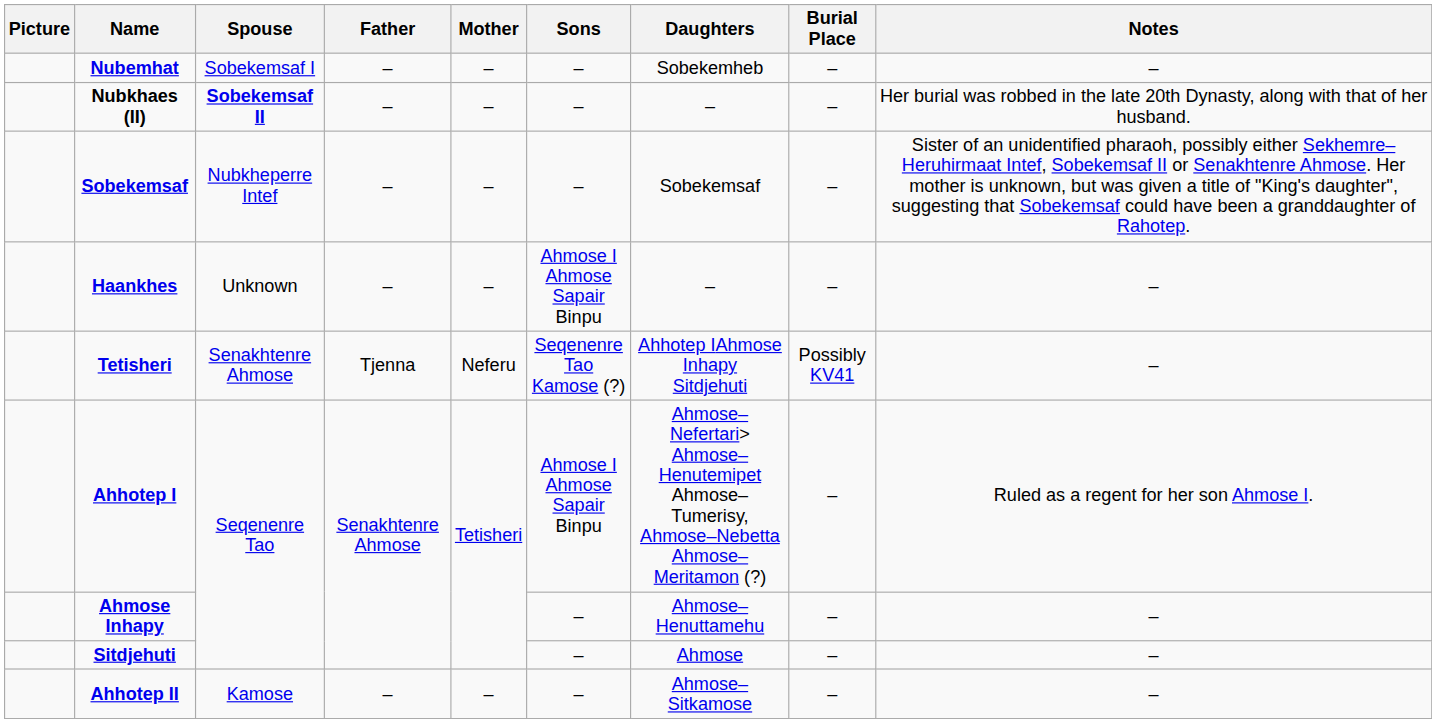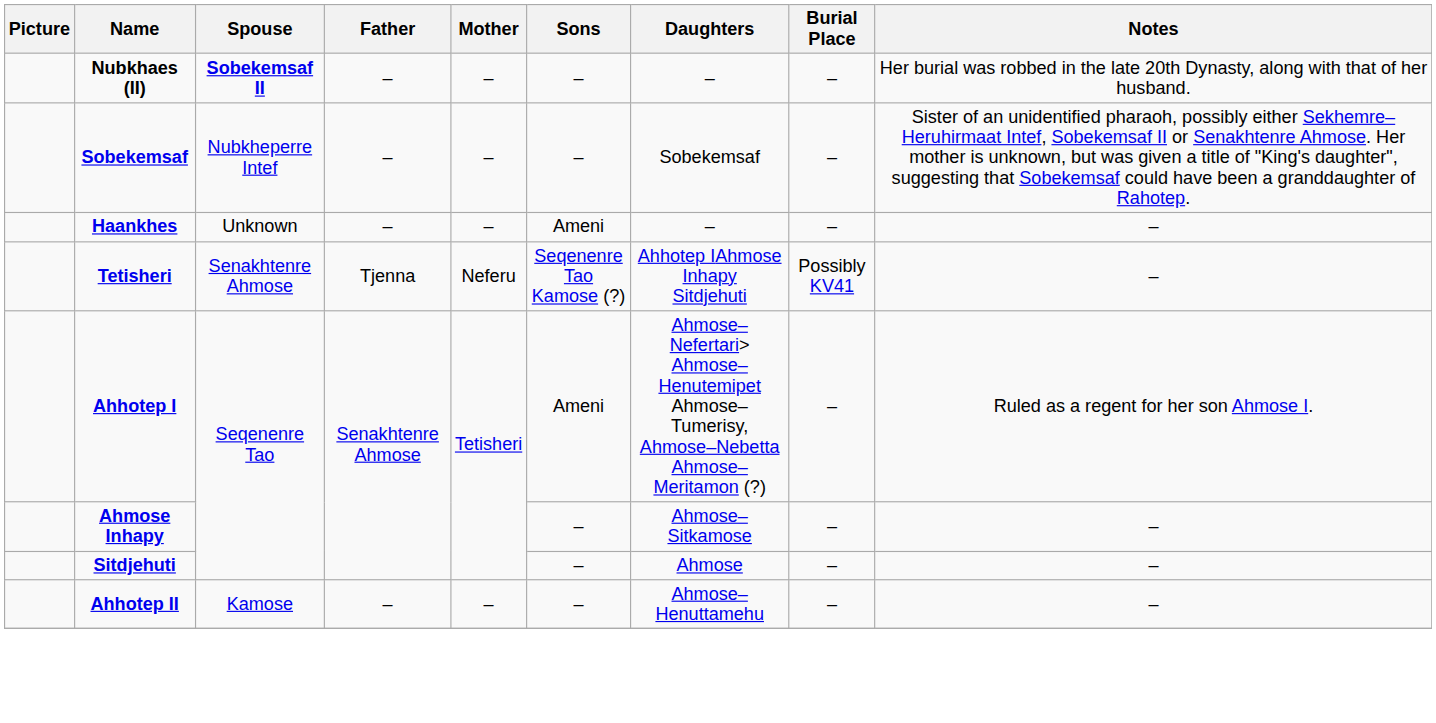- row: Nubemhat | Sobekemsaf I | – | – | – | Sobekemheb | – | –
Haankhes | Sons: Ahmose I Ahmose Sapair Binpu -> Ameni
Ahhotep I | Sons: Ahmose I Ahmose Sapair Binpu -> Ameni
Ahmose Inhapy | Daughters: Ahmose–Henuttamehu -> Ahmose–Sitkamose
Ahhotep II | Daughters: Ahmose–Sitkamose -> Ahmose–Henuttamehu
